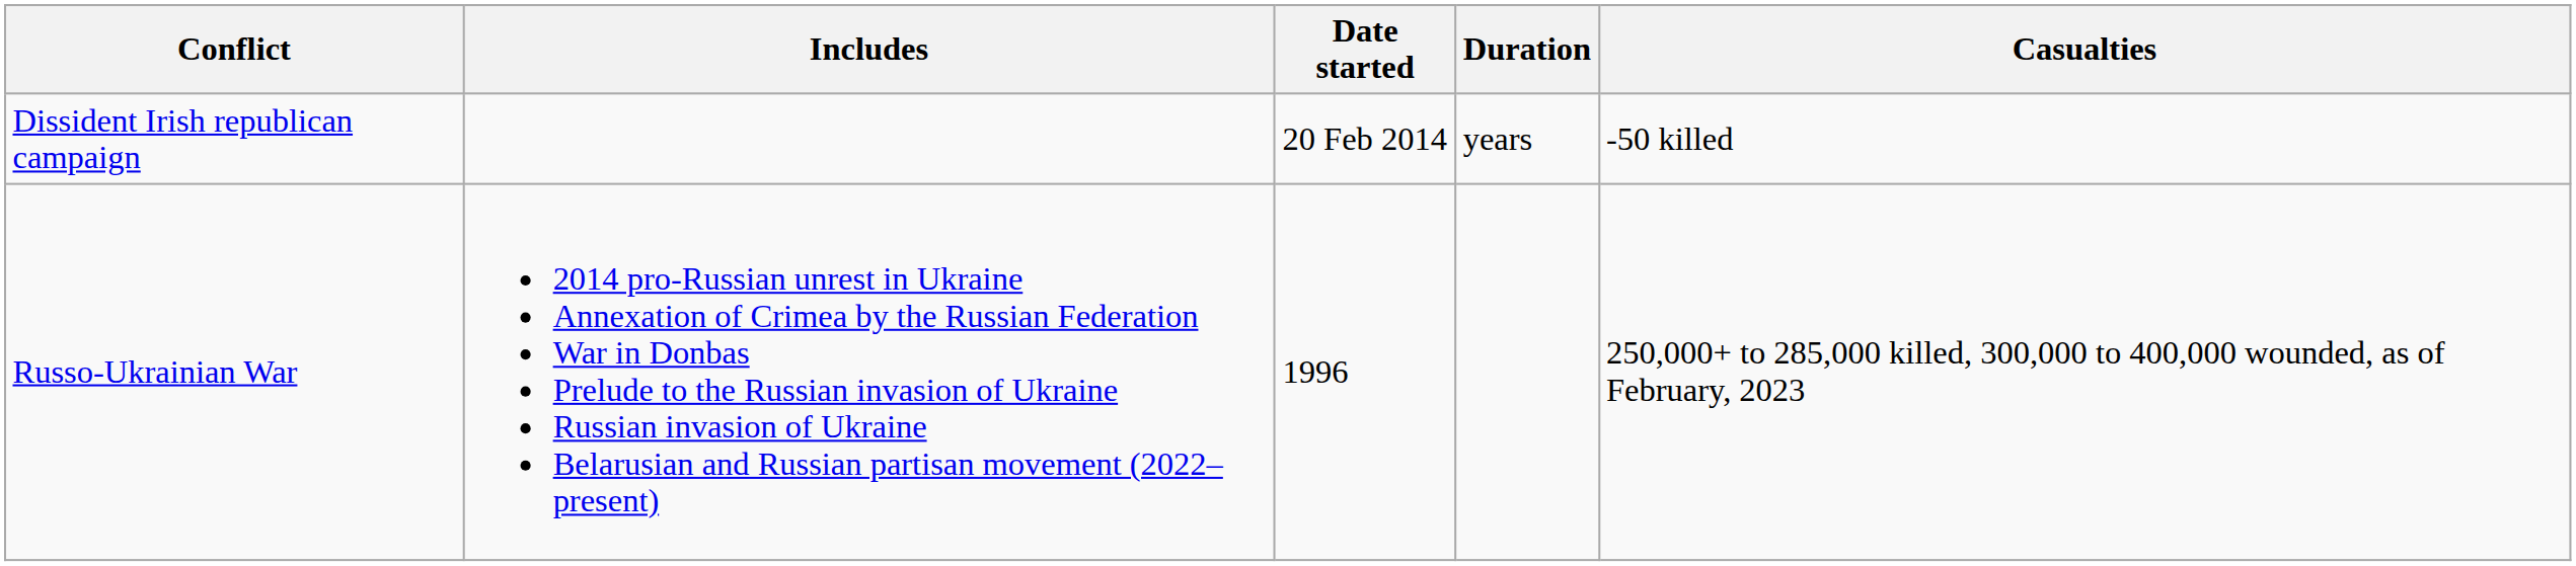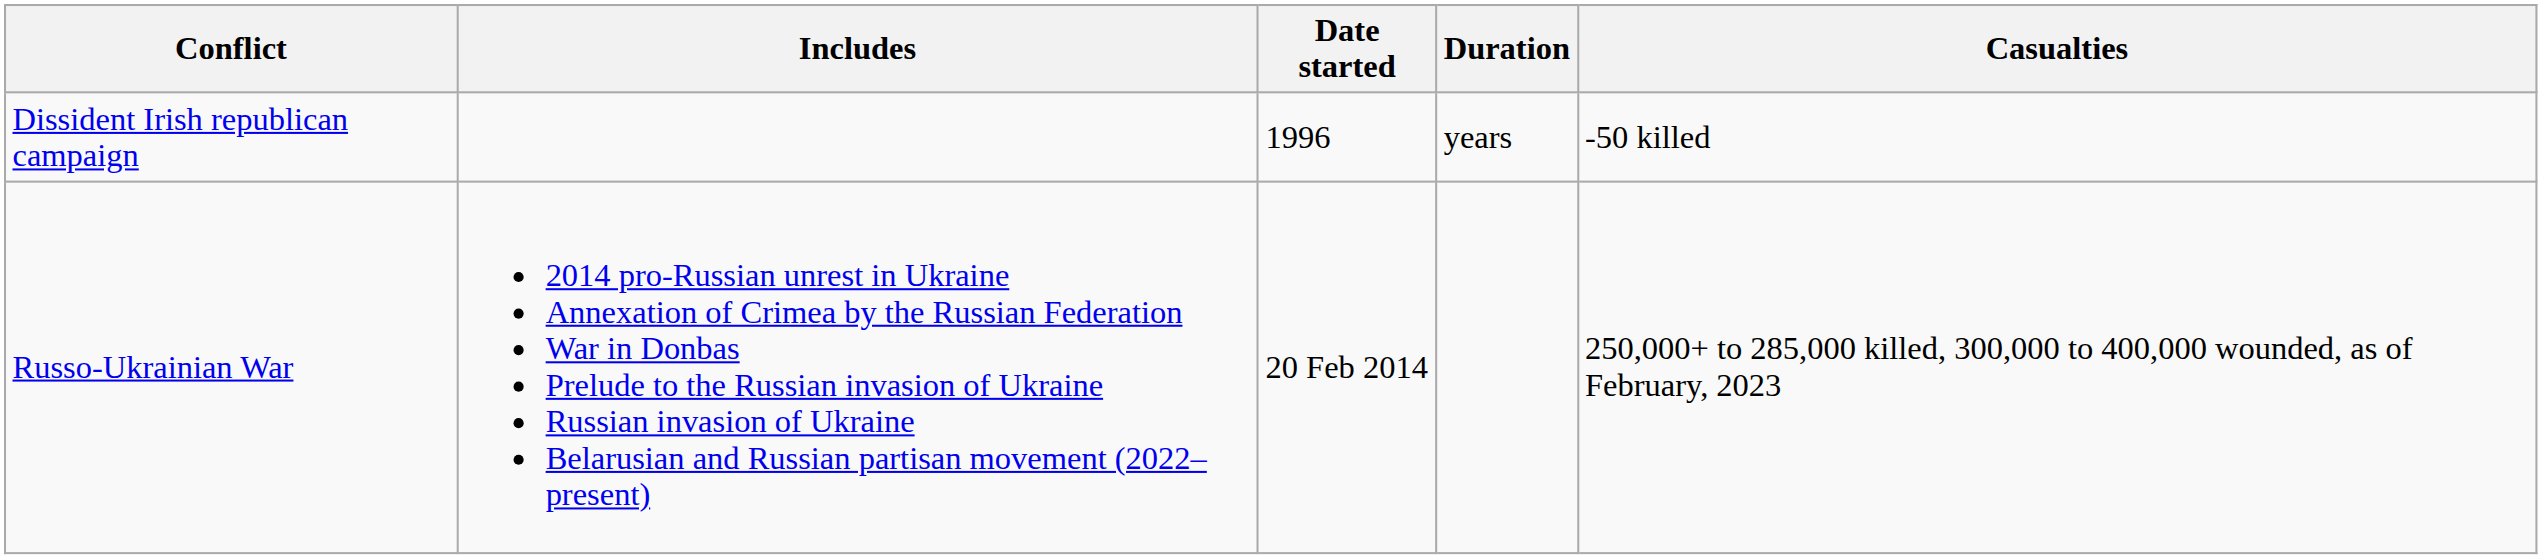Dissident Irish republican campaign | Date started: 20 Feb 2014 -> 1996
Russo-Ukrainian War | Date started: 1996 -> 20 Feb 2014
